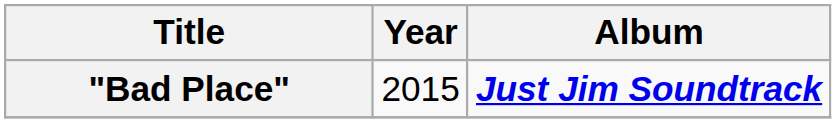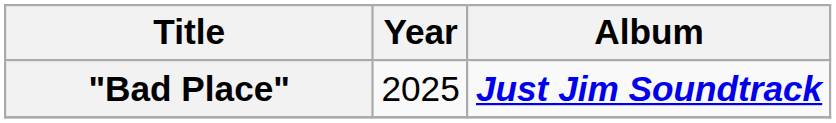"Bad Place" | Year: 2015 -> 2025
